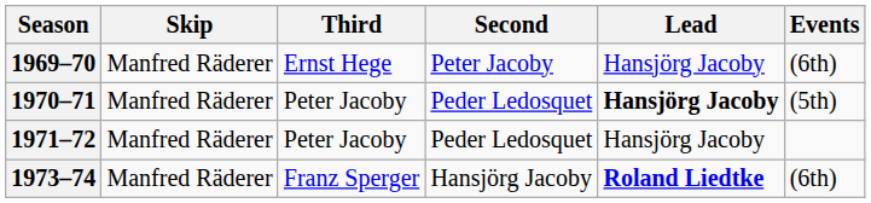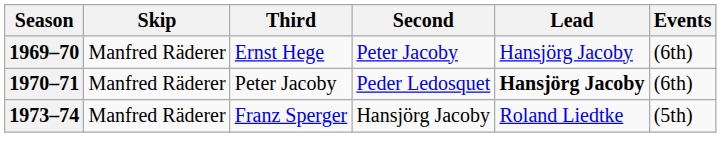1970–71 | Events: (5th) -> (6th)
- row: 1971–72 | Manfred Räderer | Peter Jacoby | Peder Ledosquet | Hansjörg Jacoby
1973–74 | Lead: bold -> normal
1973–74 | Events: (6th) -> (5th)
